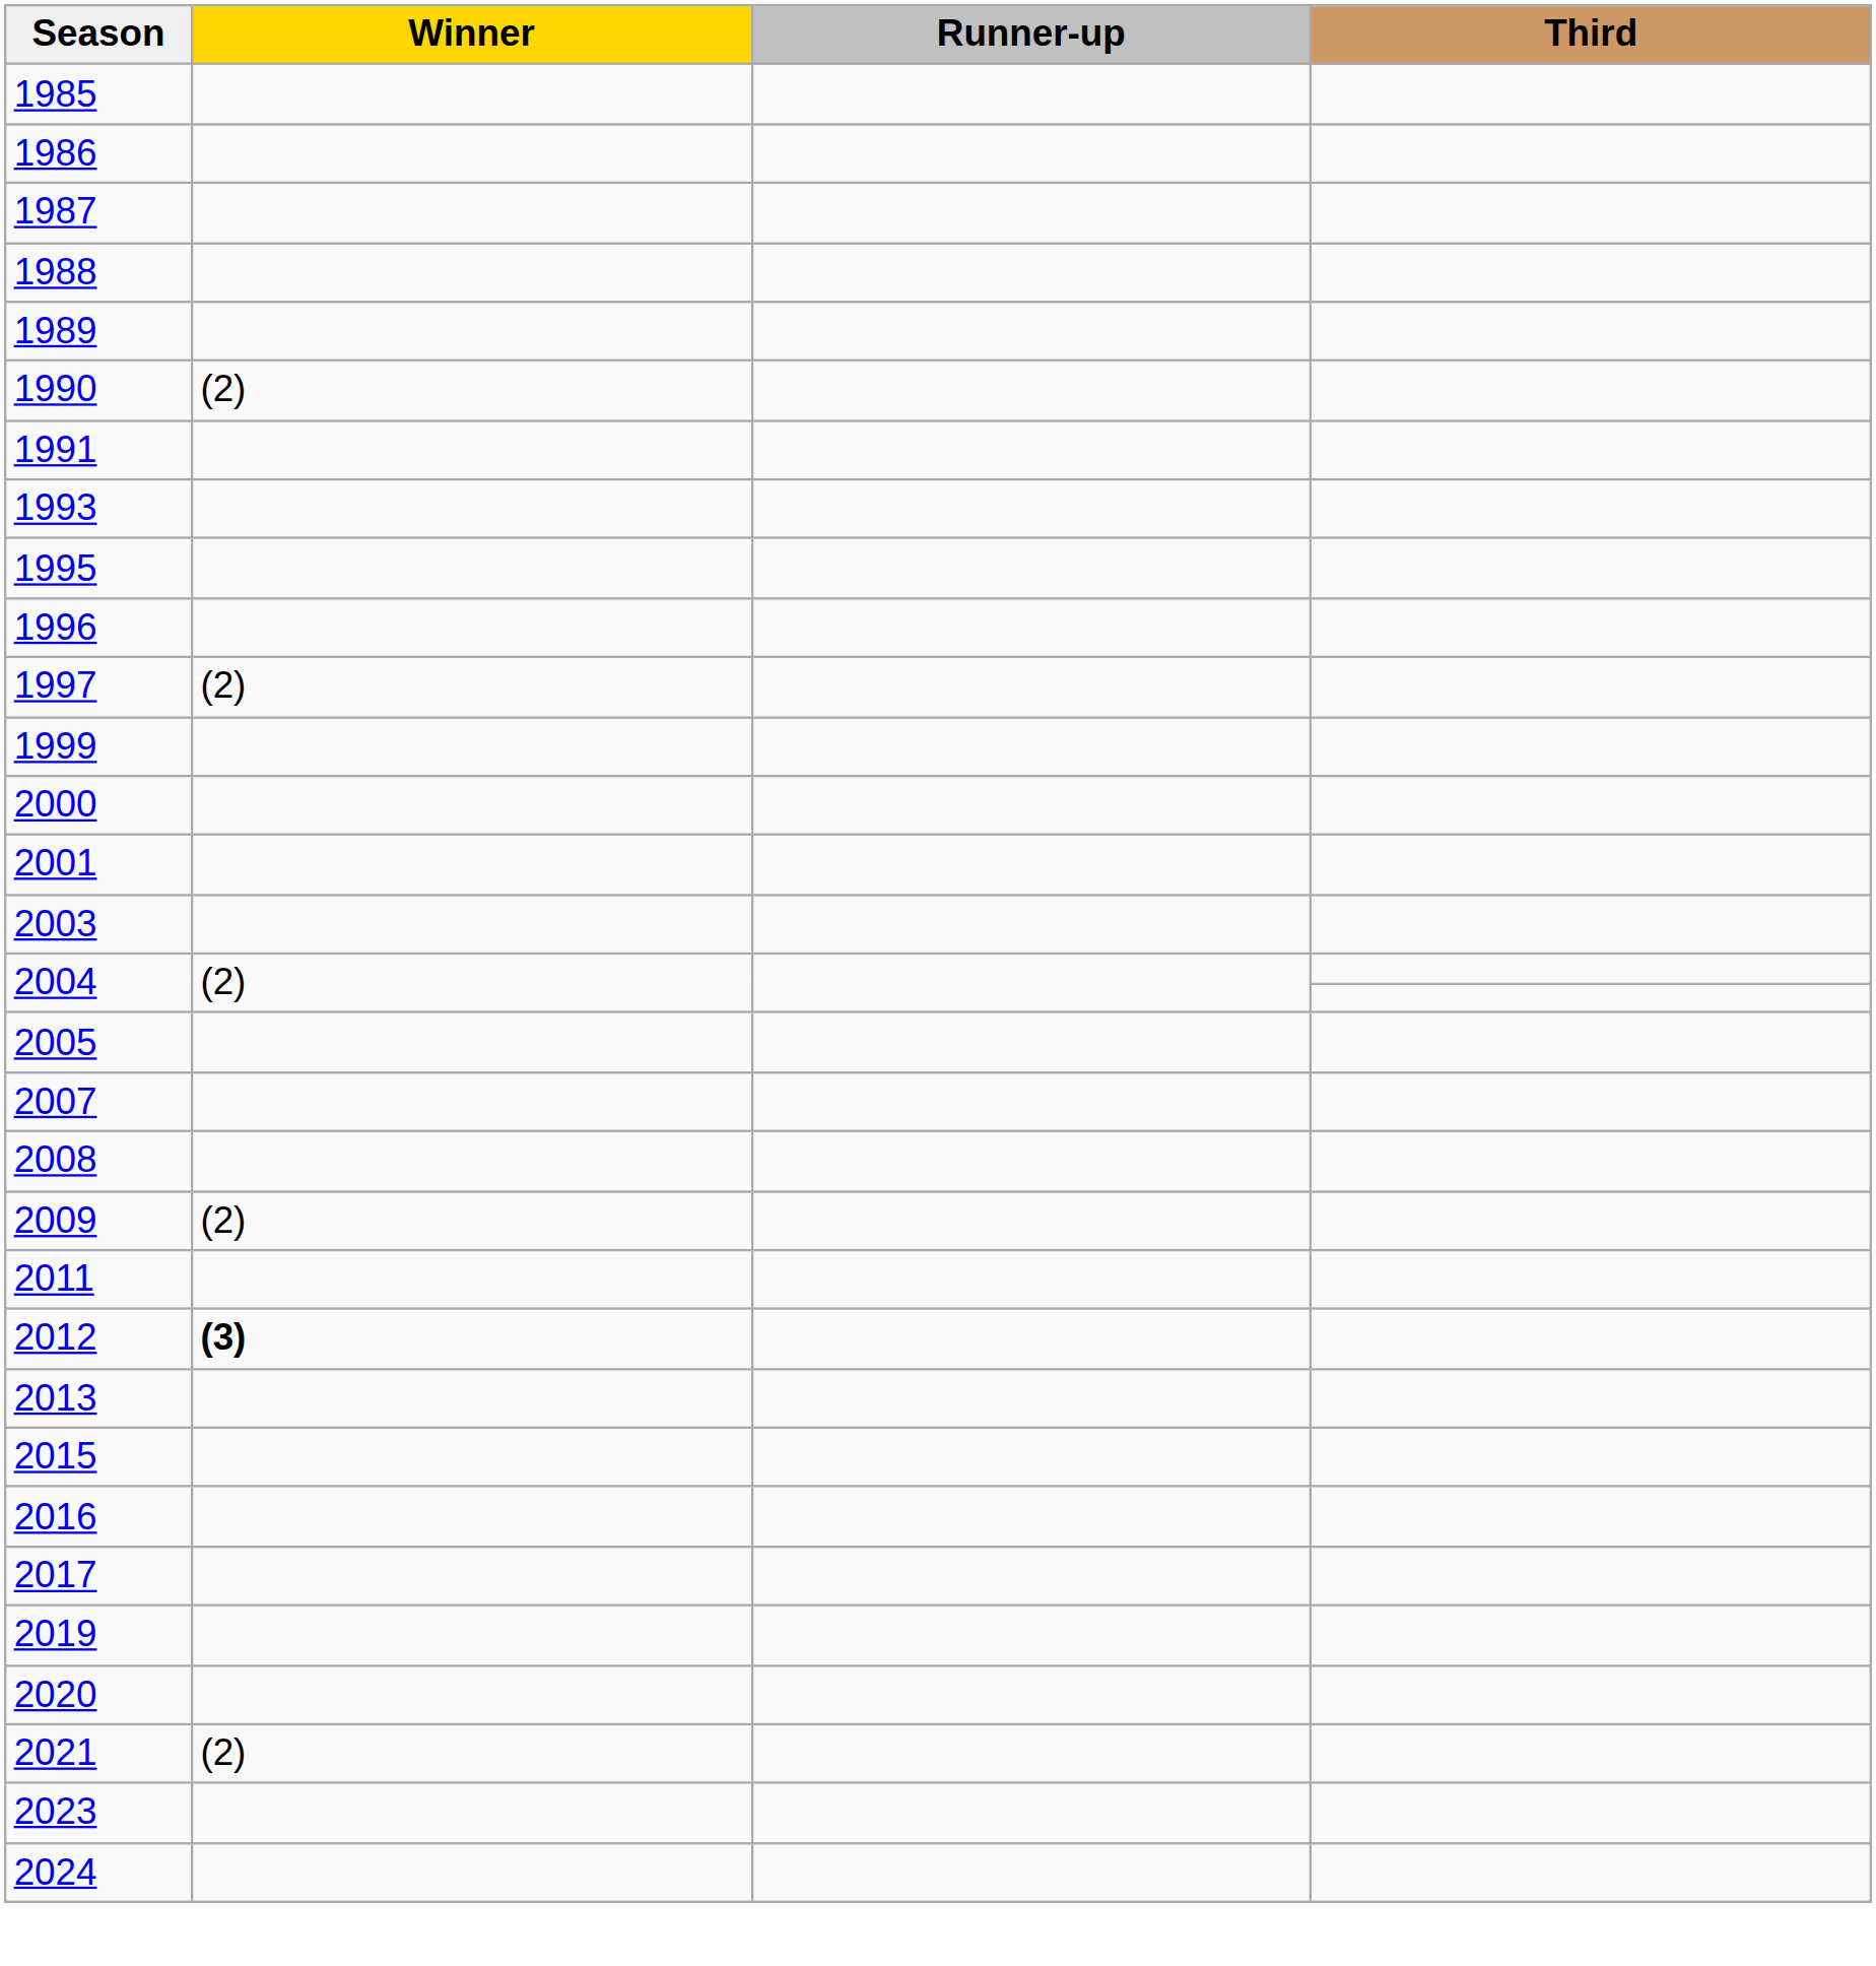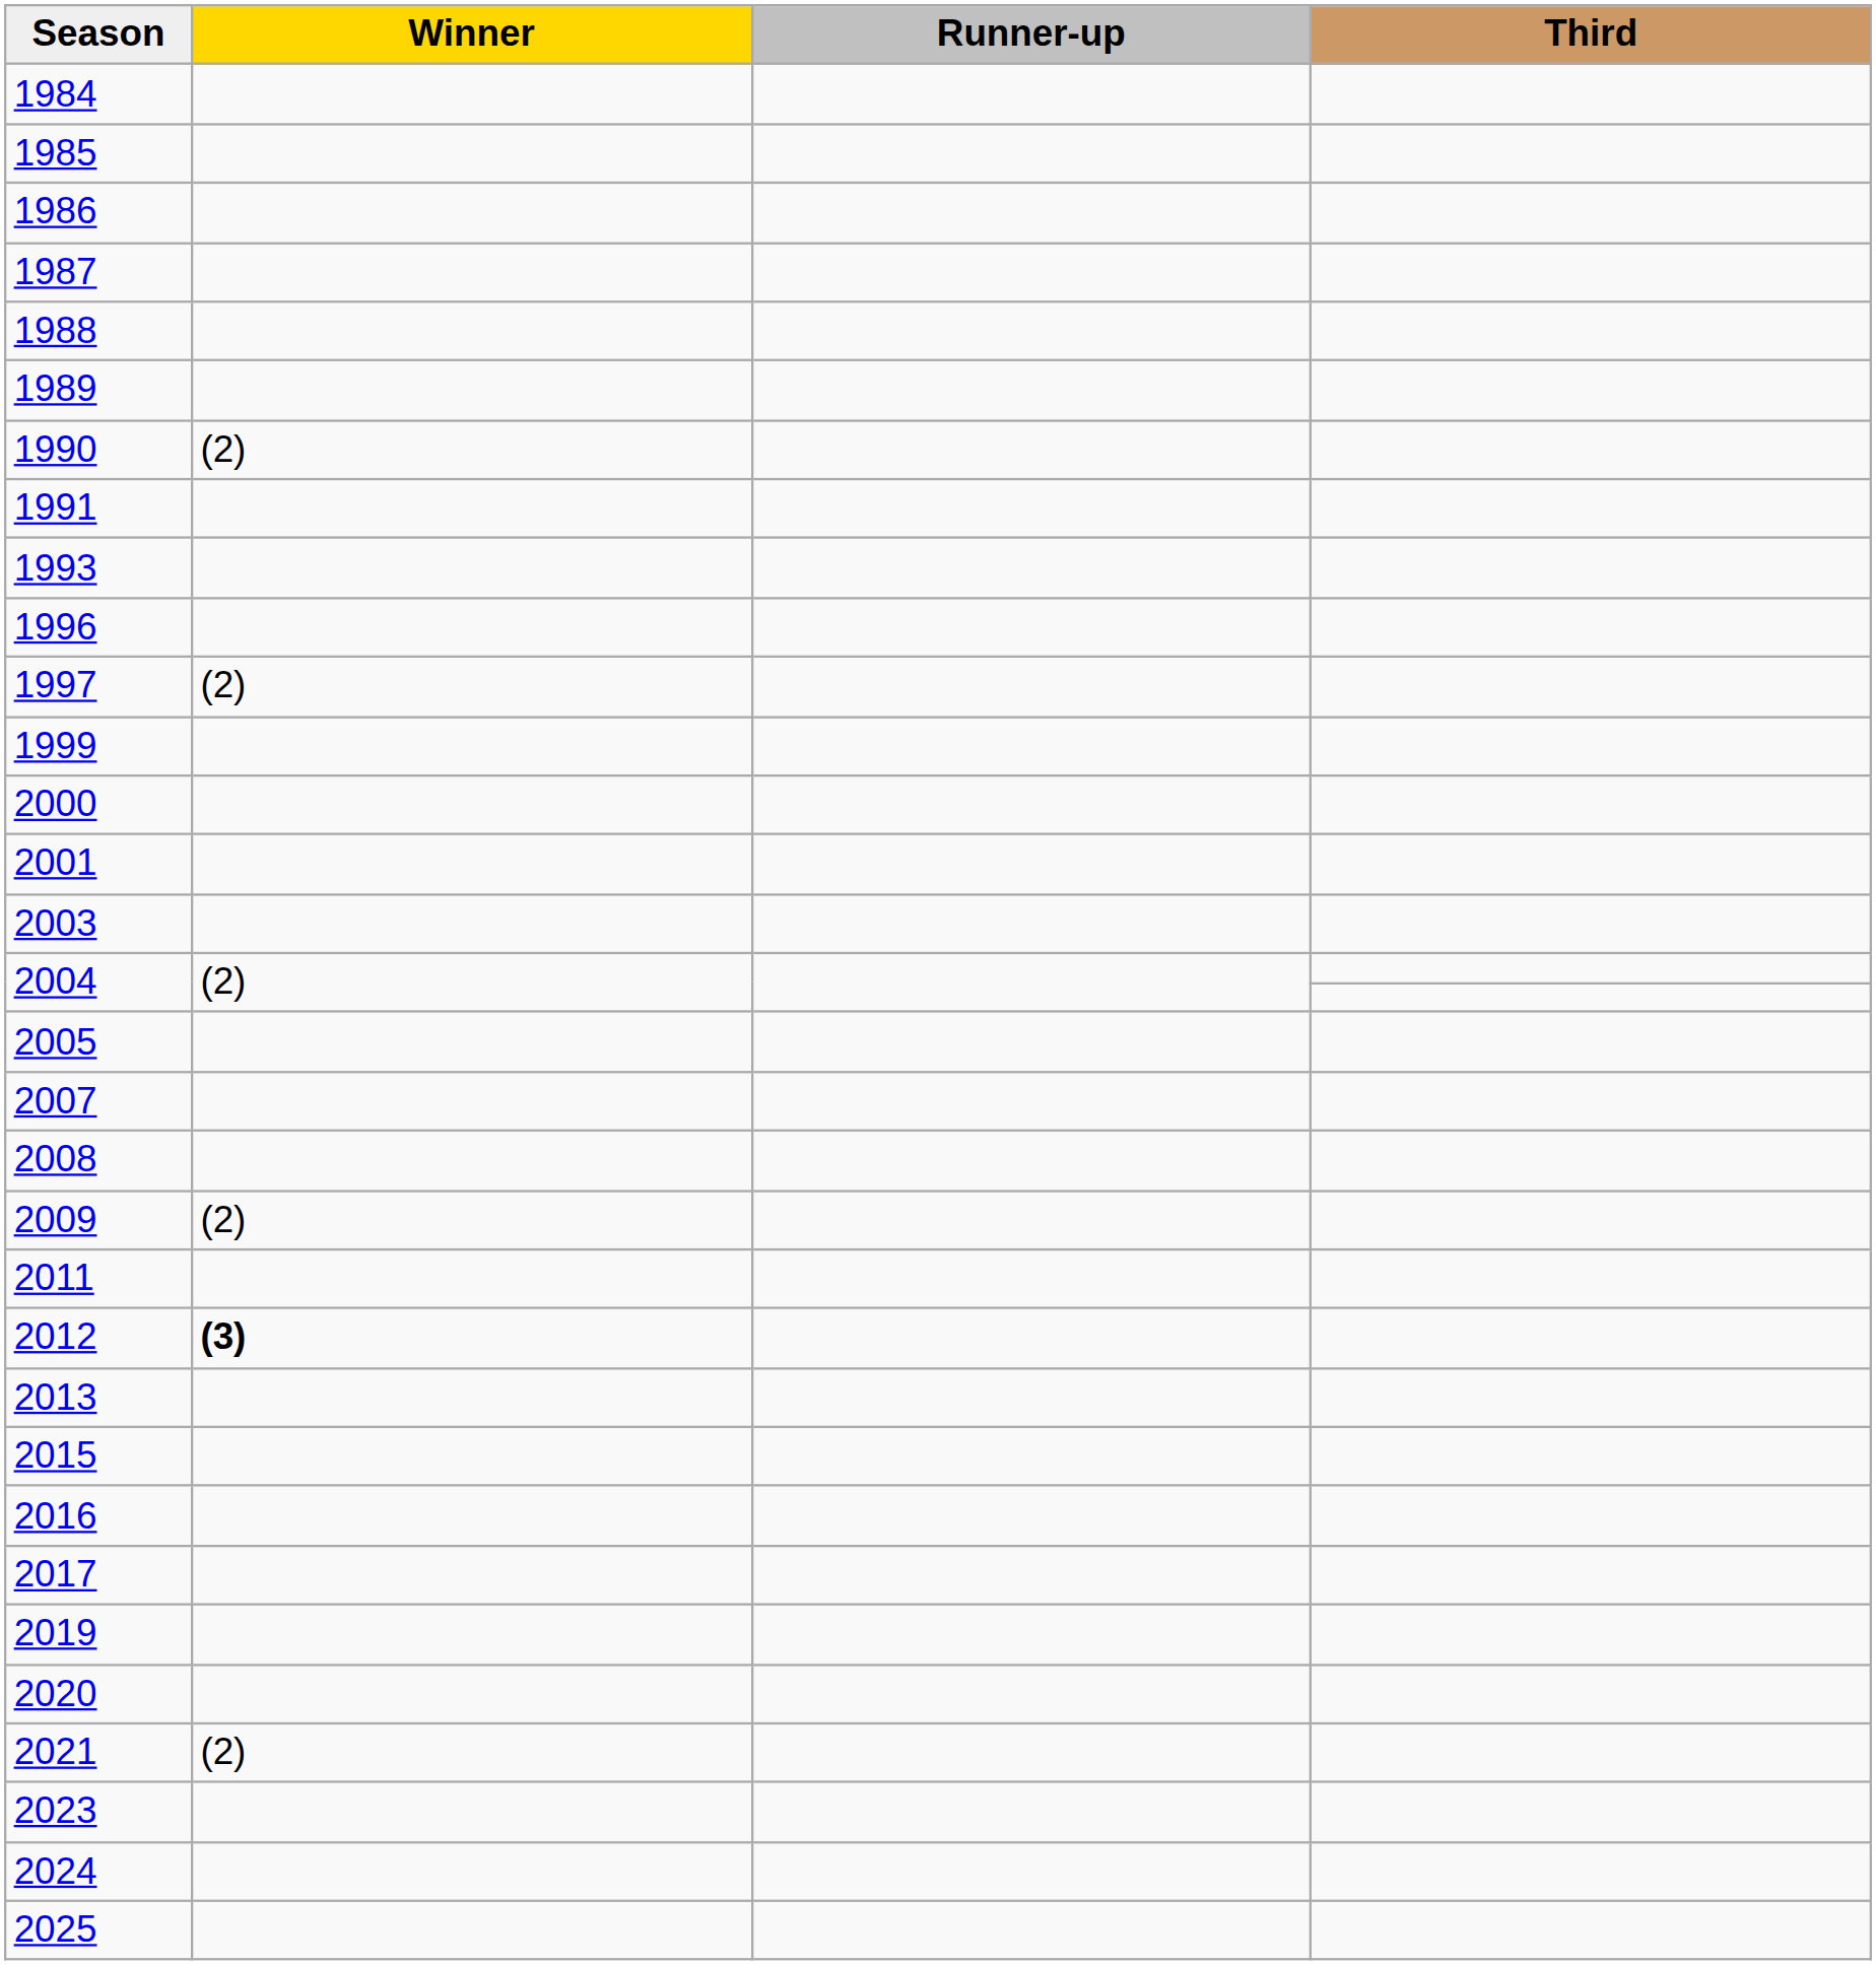+ row: 1984
- row: 1995
+ row: 2025
